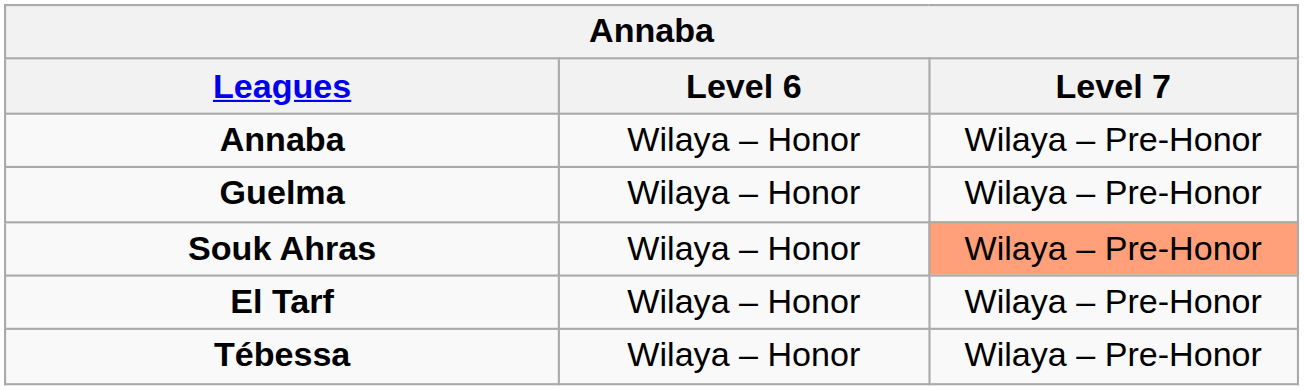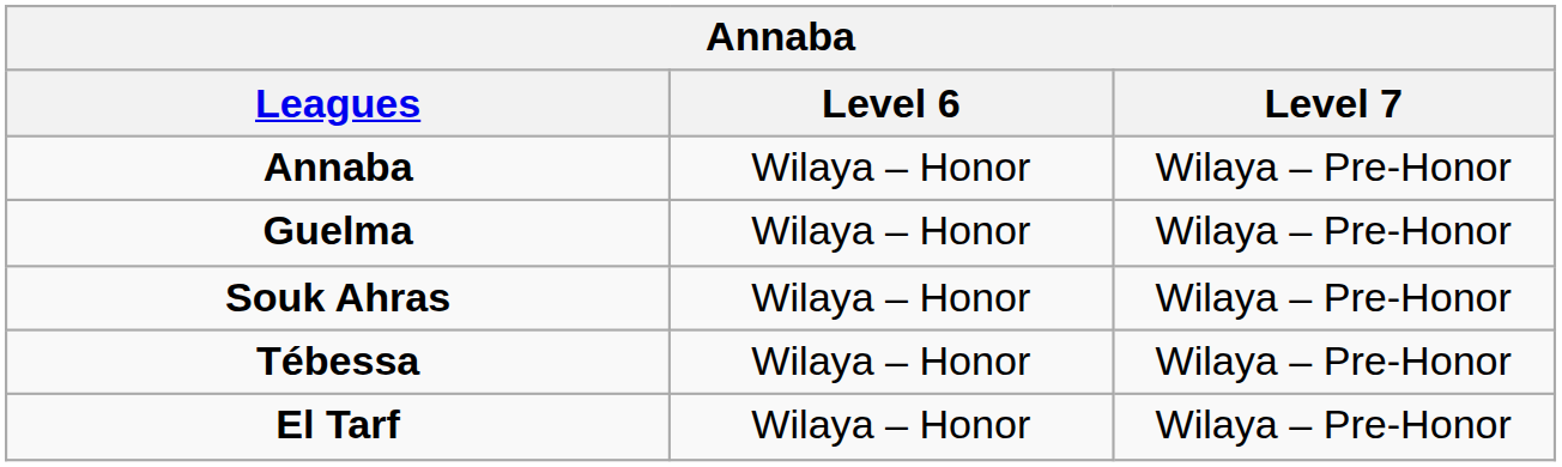Souk Ahras | Level 7: lightsalmon background -> no background
rows swapped: Tébessa <-> El Tarf
